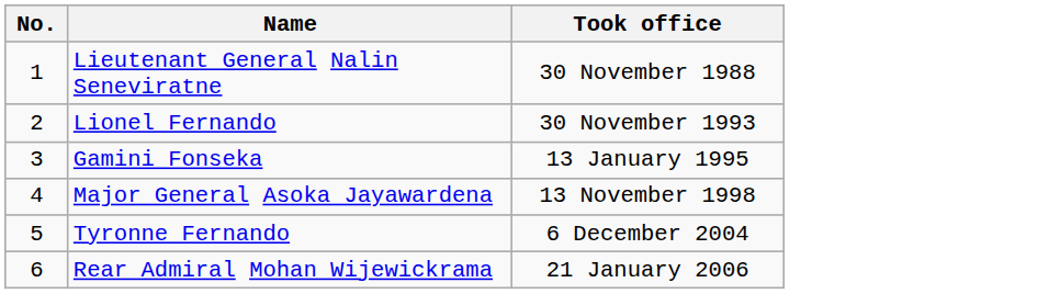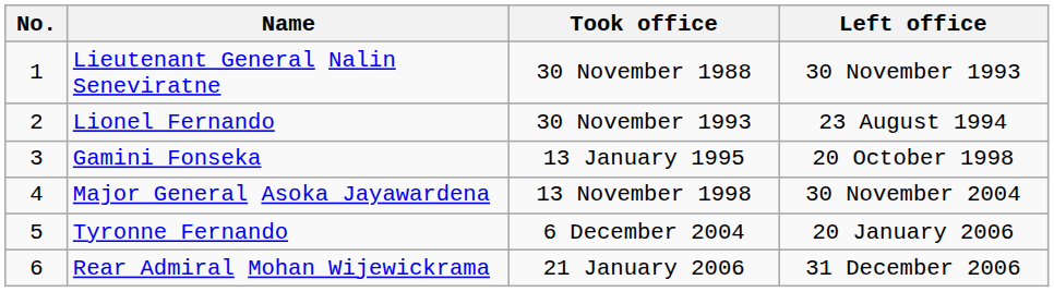+ column: Left office | 30 November 1993 | 23 August 1994 | 20 October 1998 | 30 November 2004 | 20 January 2006 | 31 December 2006
